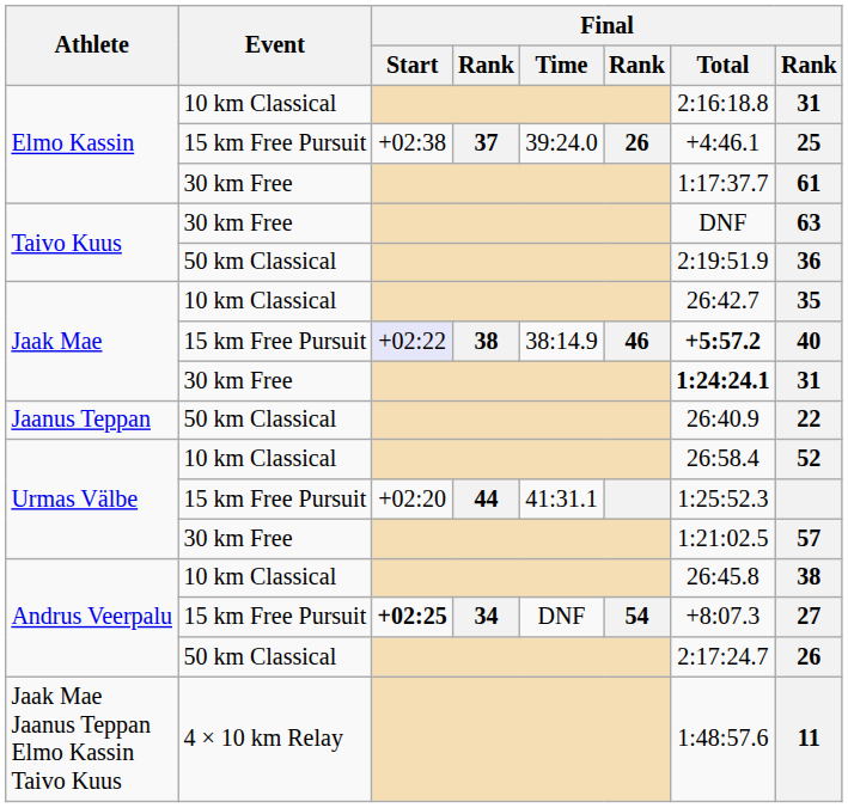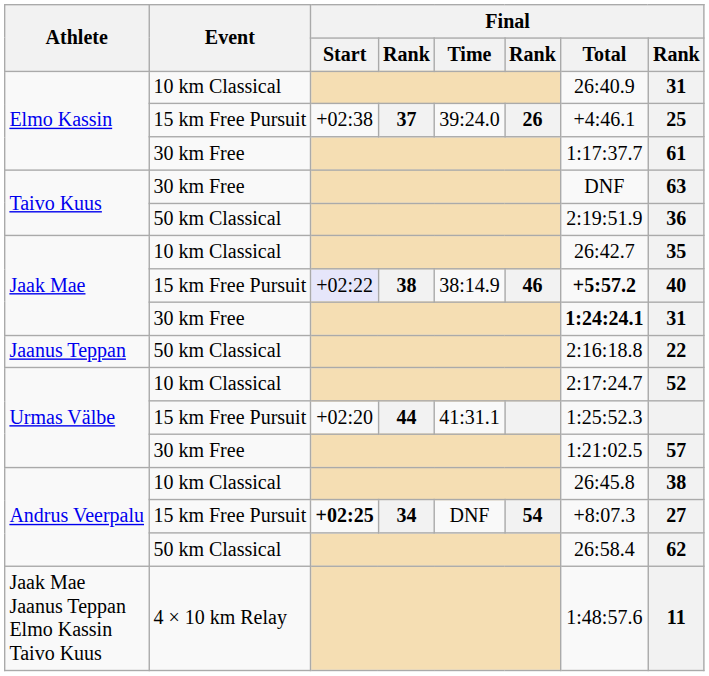Elmo Kassin / 10 km Classical | Final / Total: 2:16:18.8 -> 26:40.9
Jaanus Teppan | Final / Total: 26:40.9 -> 2:16:18.8
Urmas Välbe / 10 km Classical | Final / Total: 26:58.4 -> 2:17:24.7
Andrus Veerpalu / 50 km Classical | Final / Total: 2:17:24.7 -> 26:58.4
Andrus Veerpalu / 50 km Classical | column 8: 26 -> 62
